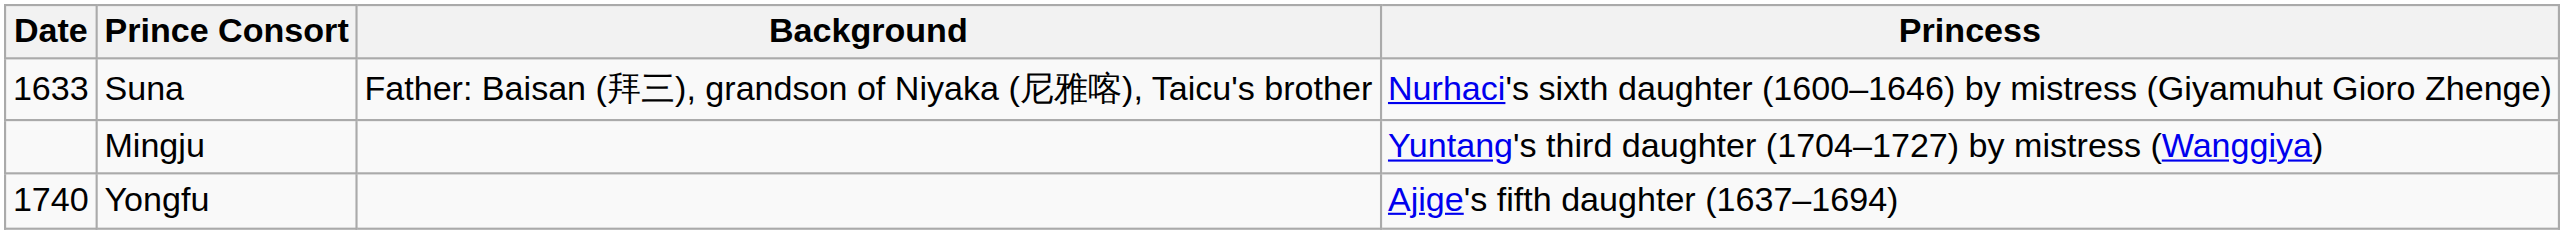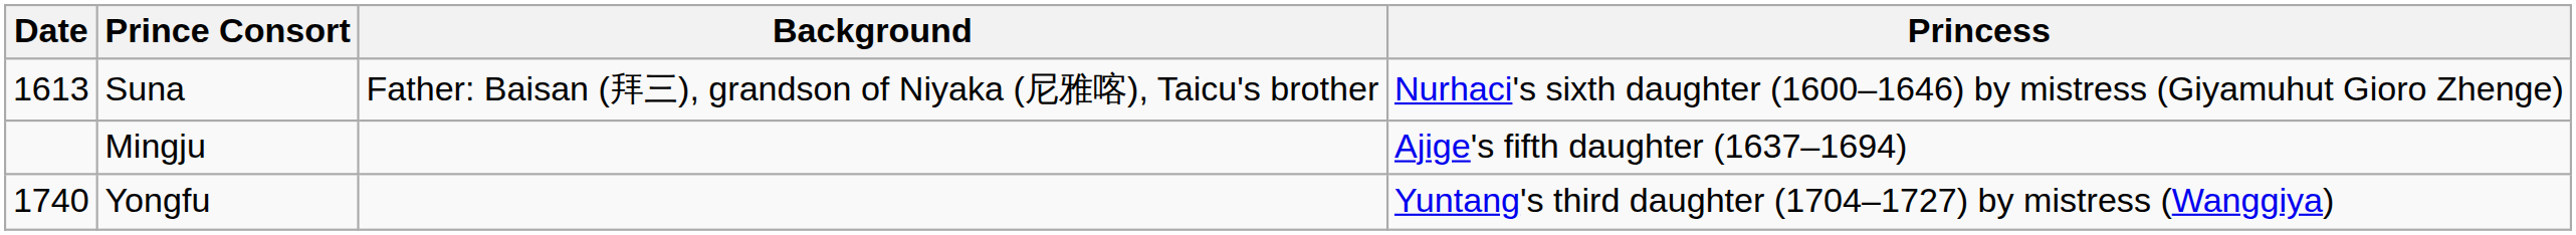Suna | Date: 1633 -> 1613
Mingju | Princess: Yuntang's third daughter (1704–1727) by mistress (Wanggiya) -> Ajige's fifth daughter (1637–1694)
Yongfu | Princess: Ajige's fifth daughter (1637–1694) -> Yuntang's third daughter (1704–1727) by mistress (Wanggiya)
